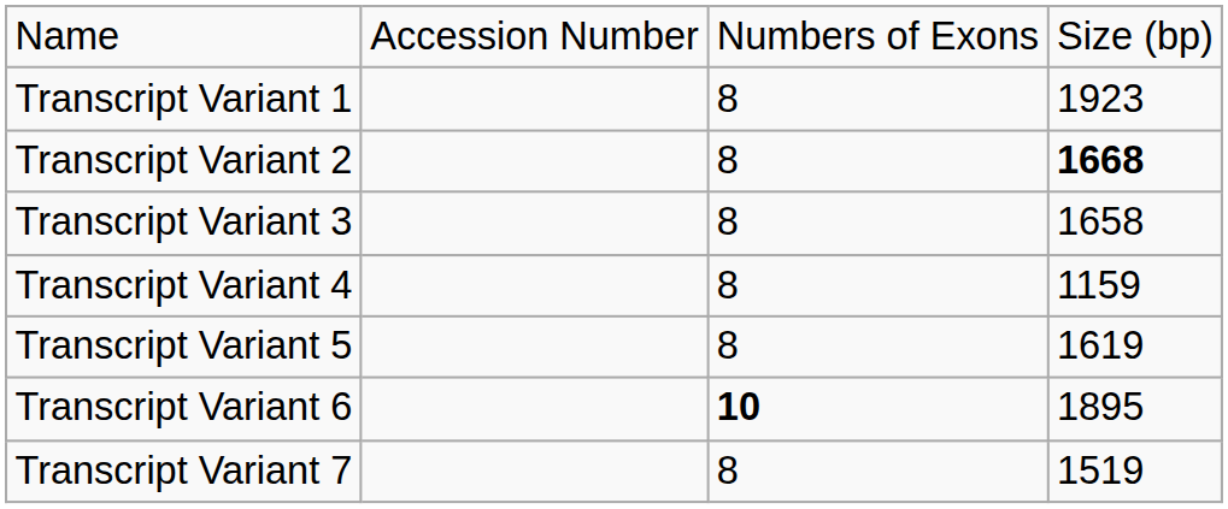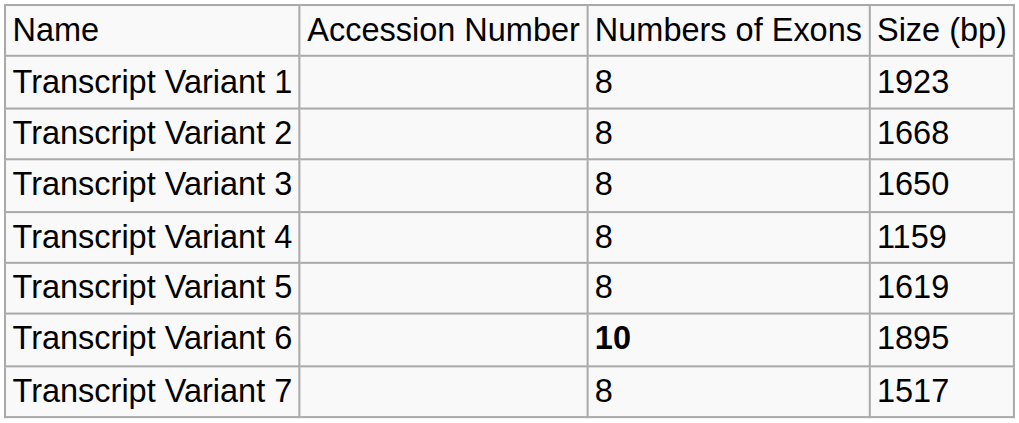Transcript Variant 2 | column 4: bold -> normal
Transcript Variant 3 | column 4: 1658 -> 1650
Transcript Variant 7 | column 4: 1519 -> 1517
